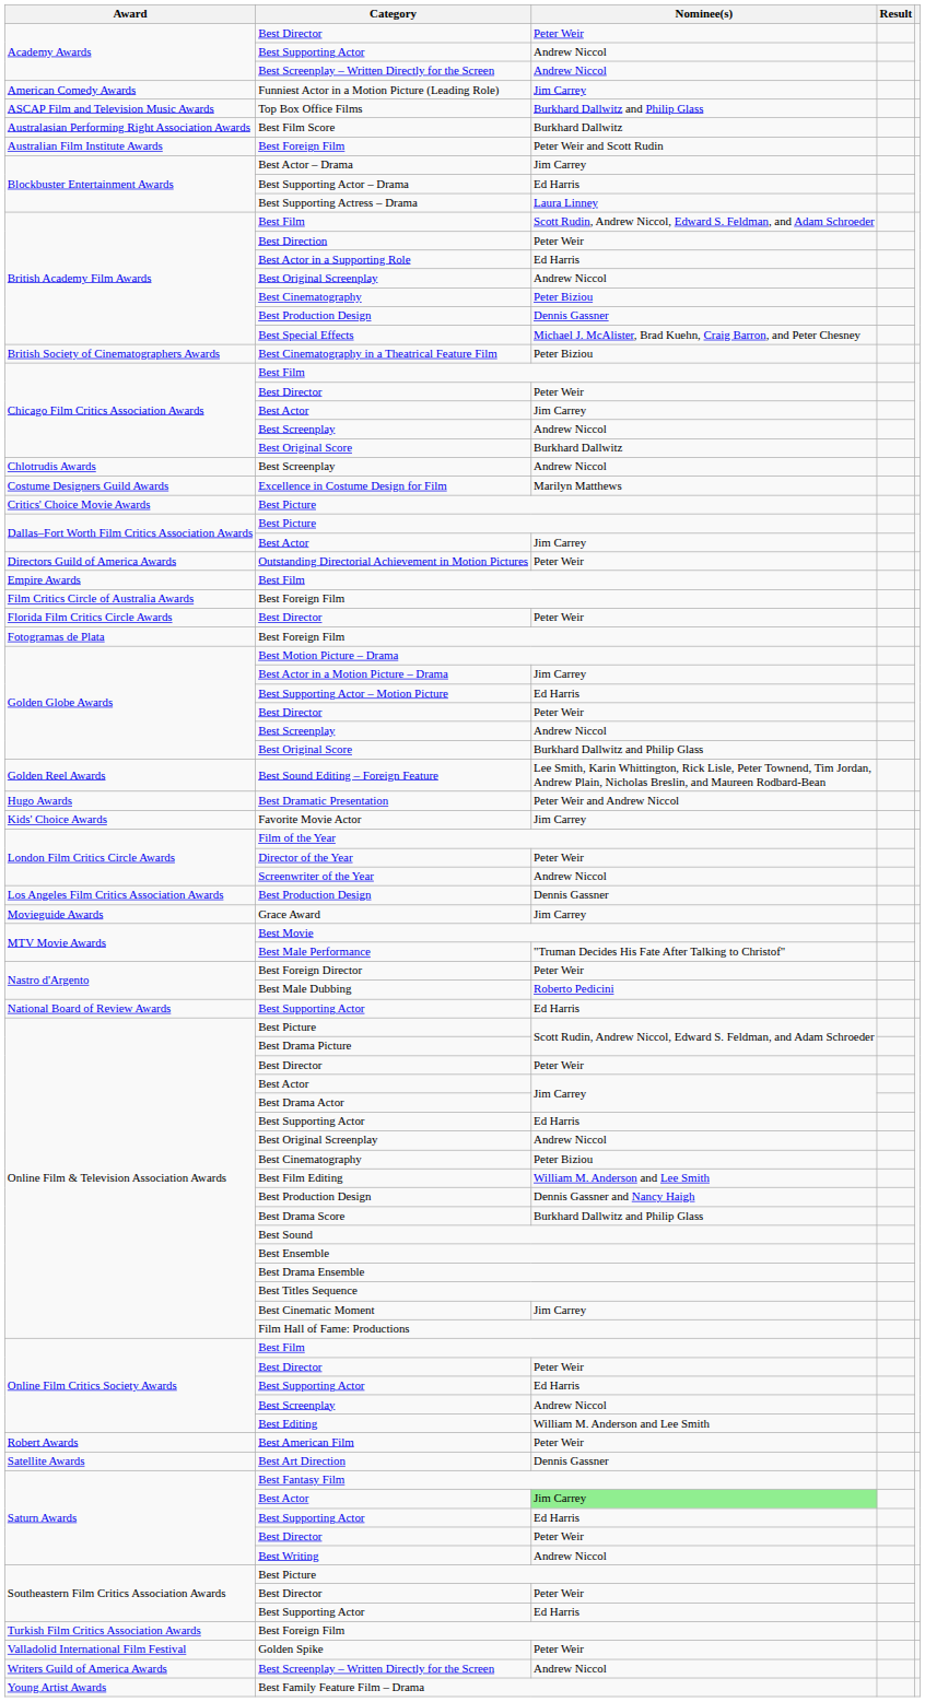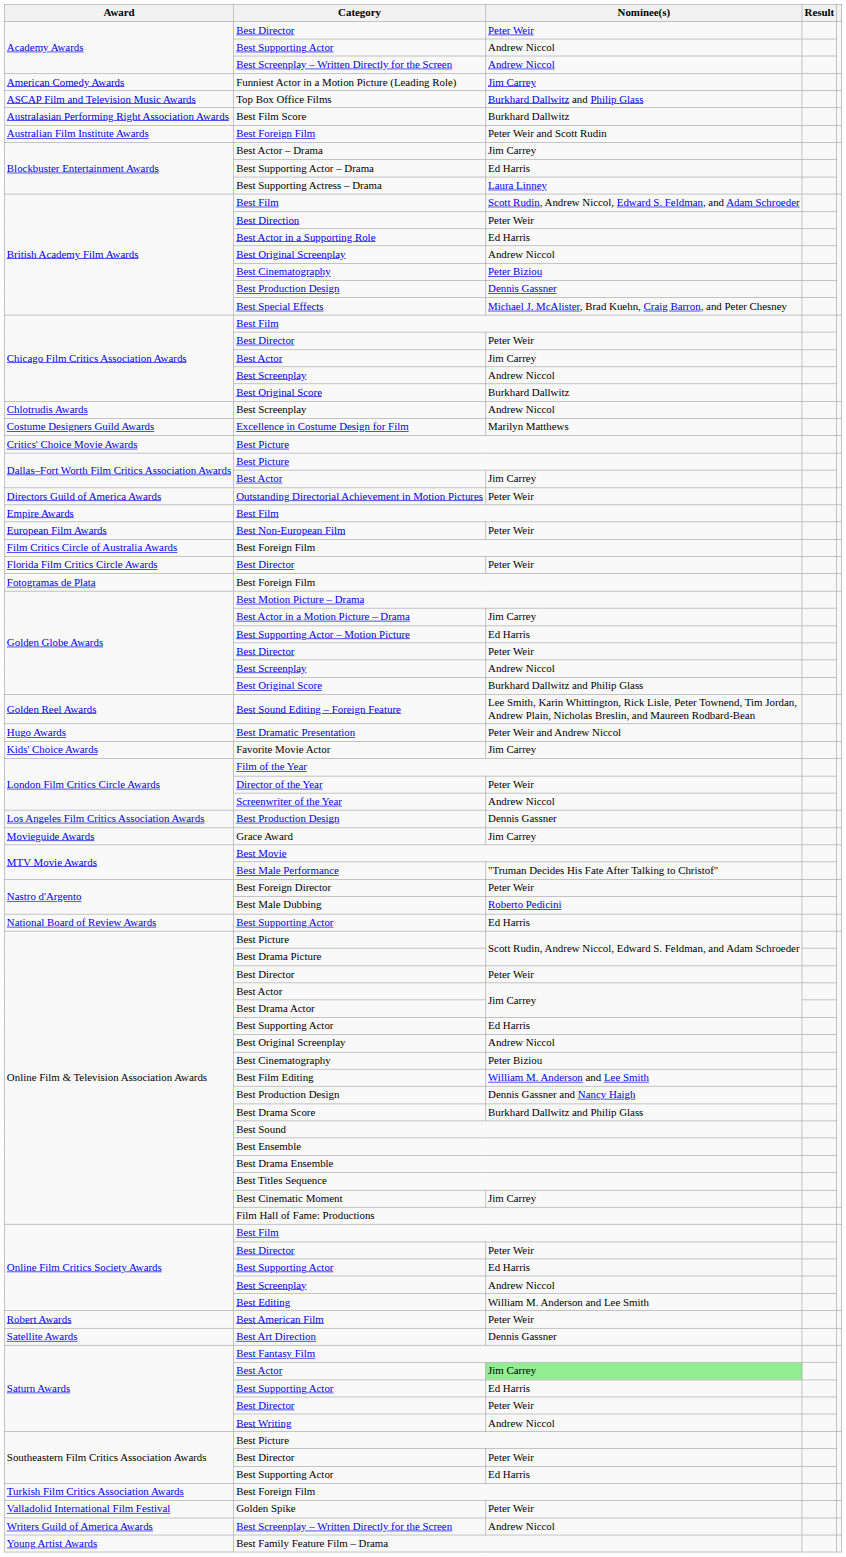- row: British Society of Cinematographers Awards | Best Cinematography in a Theatrical Feature Film | Peter Biziou
+ row: European Film Awards | Best Non-European Film | Peter Weir
